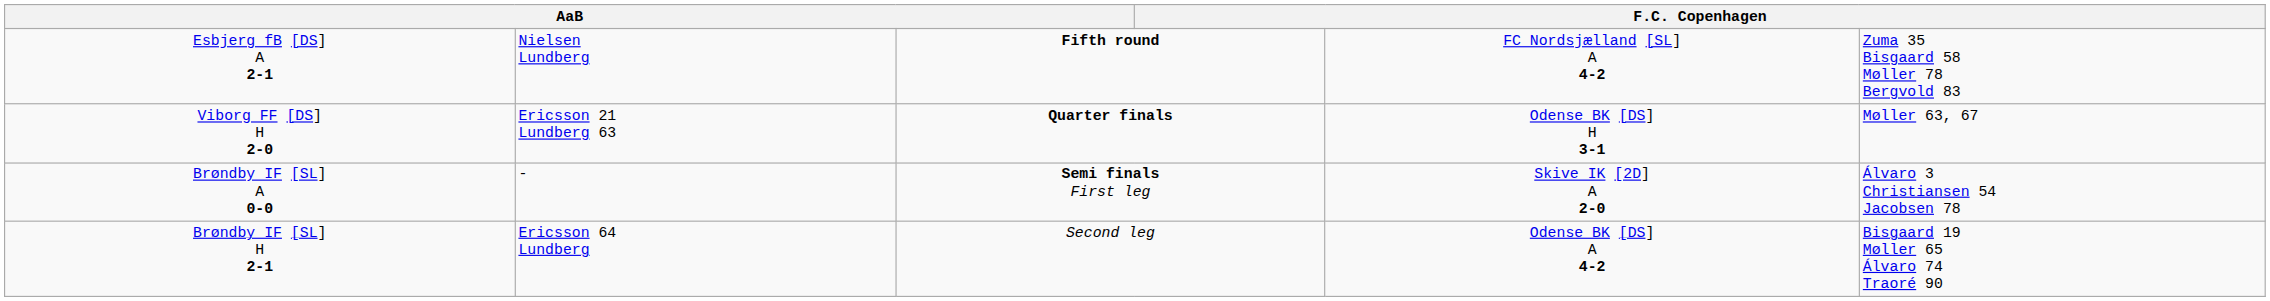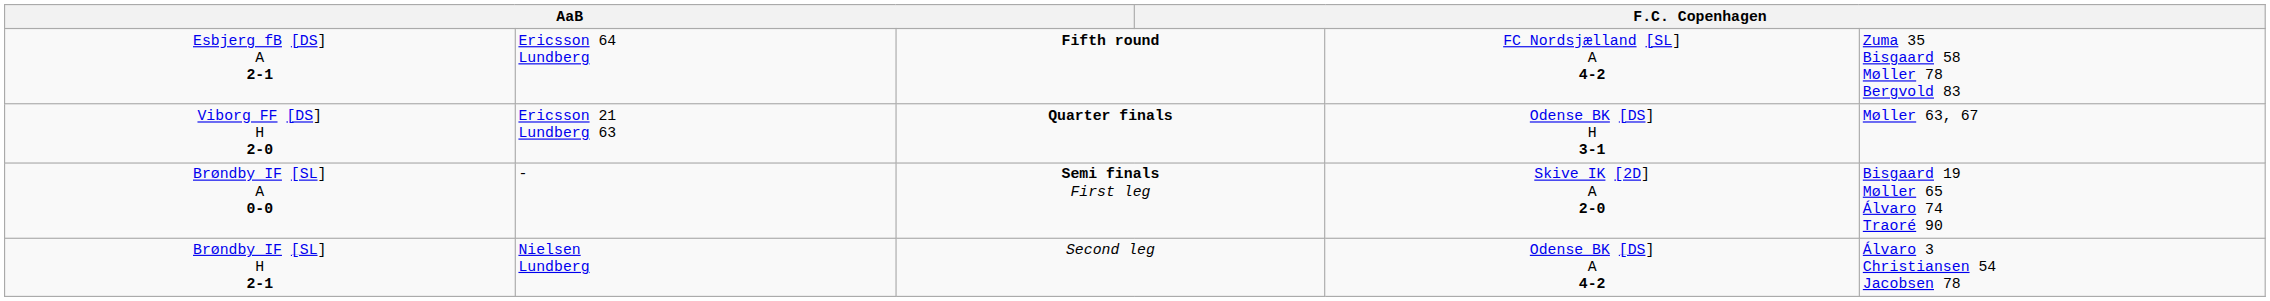Esbjerg fB [DS] A 2-1 | column 2: Nielsen Lundberg -> Ericsson 64 Lundberg
Brøndby IF [SL] A 0-0 | column 6: Álvaro 3 Christiansen 54 Jacobsen 78 -> Bisgaard 19 Møller 65 Álvaro 74 Traoré 90
Brøndby IF [SL] H 2-1 | column 2: Ericsson 64 Lundberg -> Nielsen Lundberg
Brøndby IF [SL] H 2-1 | column 6: Bisgaard 19 Møller 65 Álvaro 74 Traoré 90 -> Álvaro 3 Christiansen 54 Jacobsen 78
